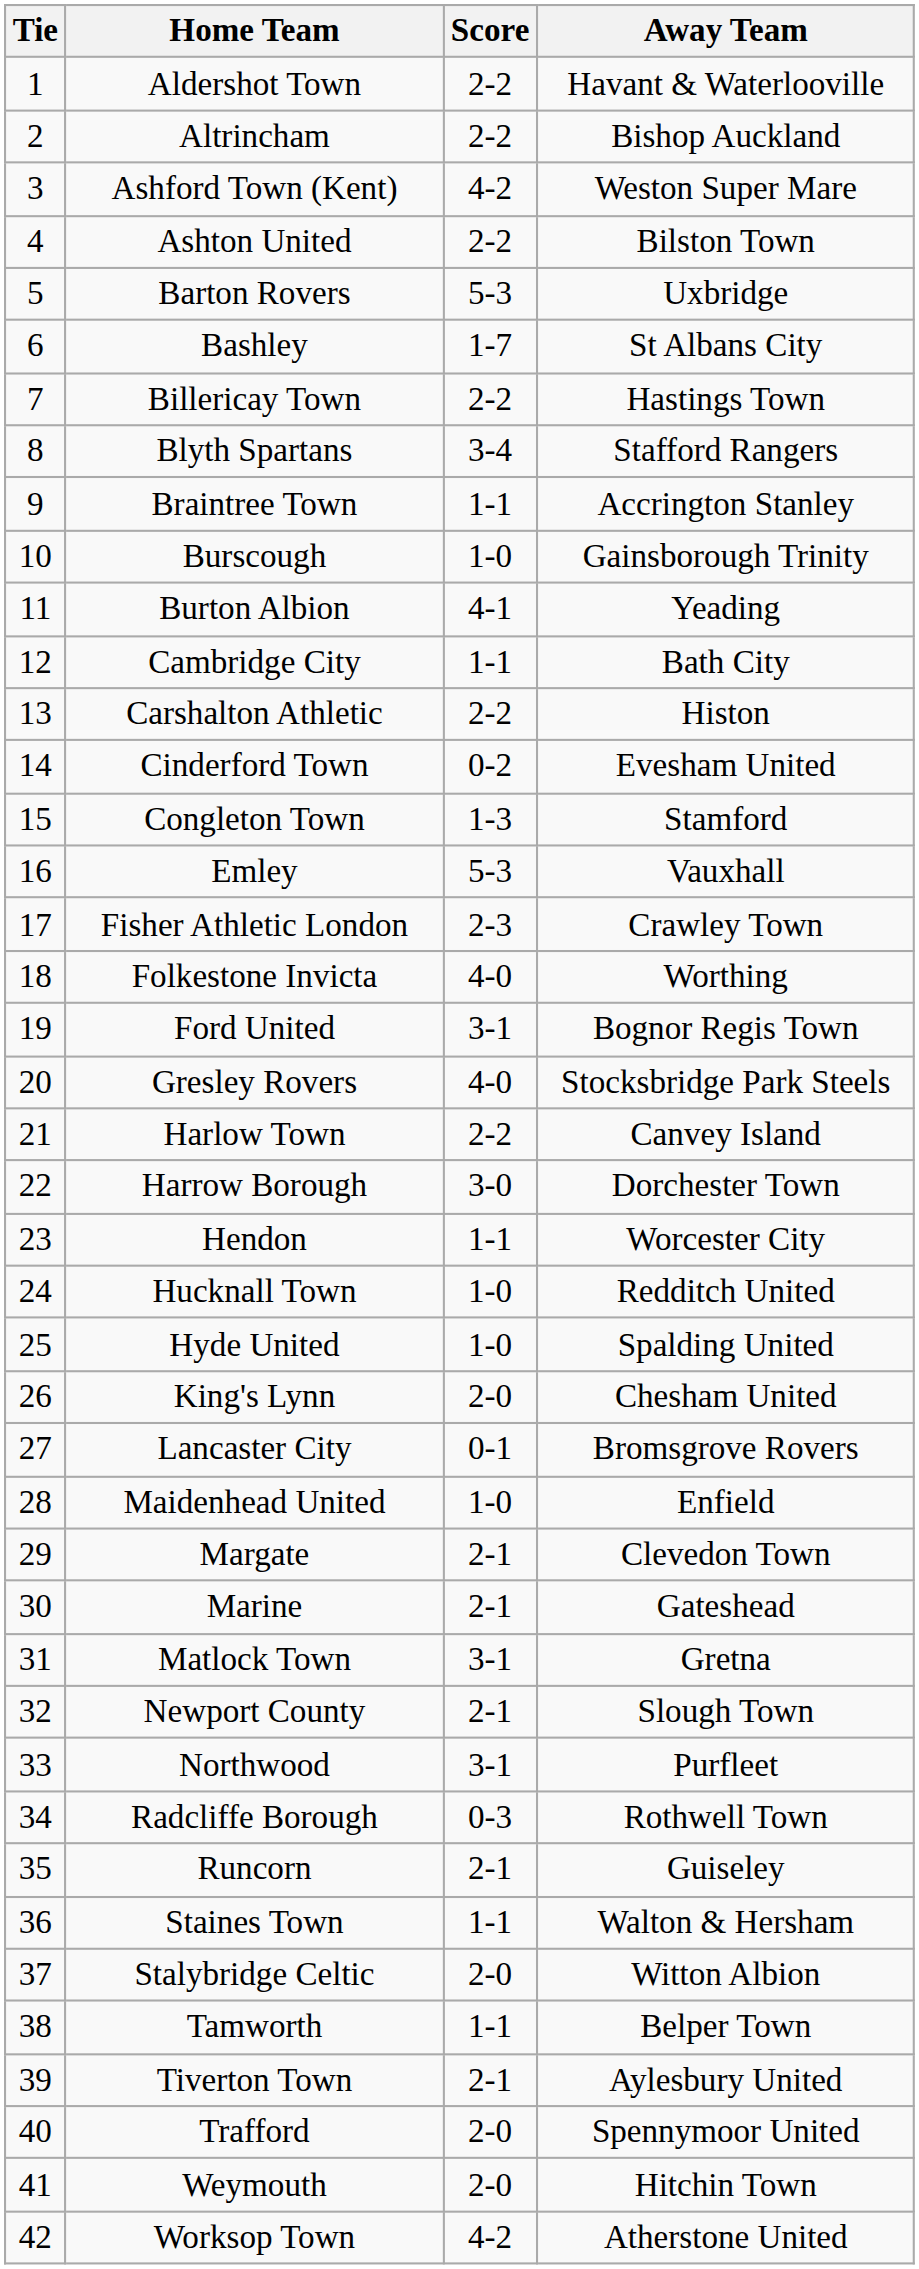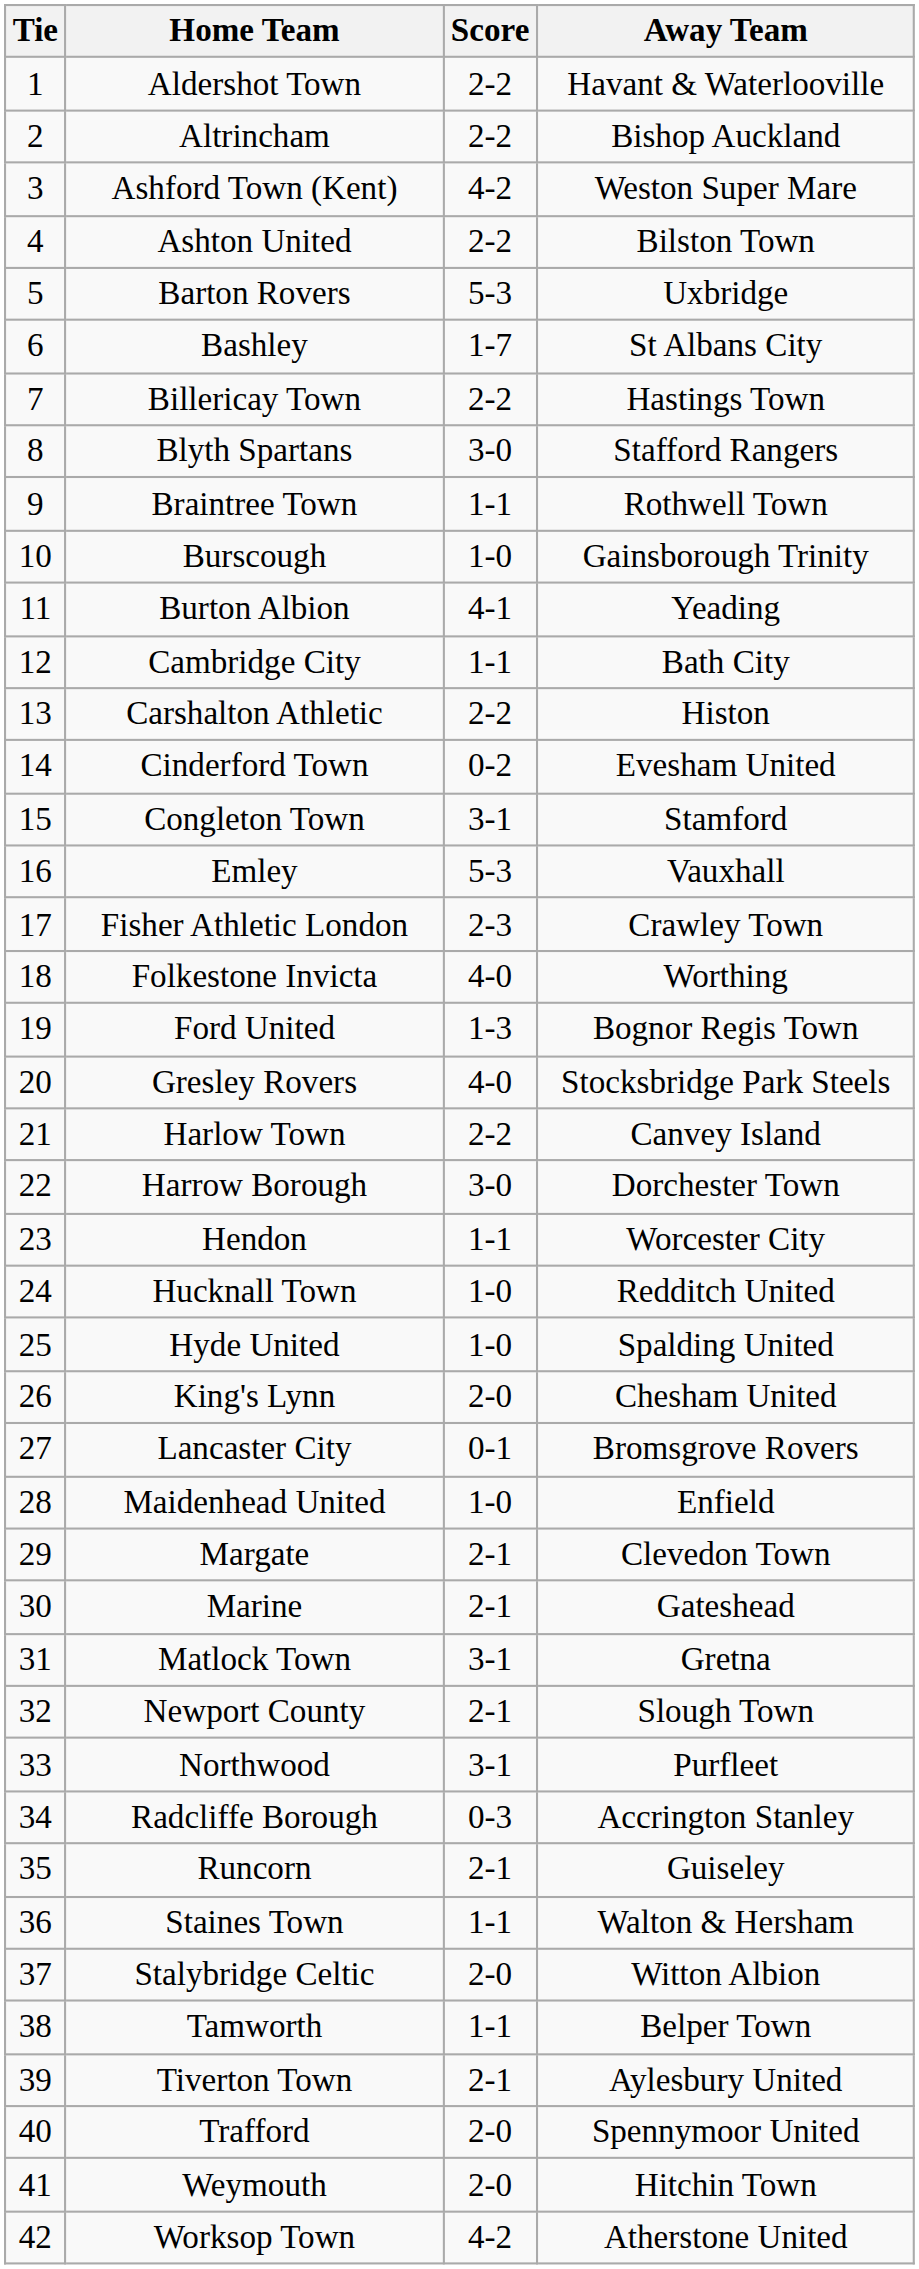Blyth Spartans | Score: 3-4 -> 3-0
Braintree Town | Away Team: Accrington Stanley -> Rothwell Town
Congleton Town | Score: 1-3 -> 3-1
Ford United | Score: 3-1 -> 1-3
Radcliffe Borough | Away Team: Rothwell Town -> Accrington Stanley
